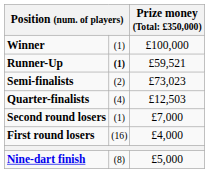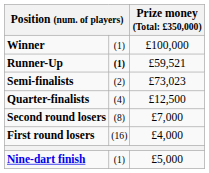Quarter-finalists | column 3: £12,503 -> £12,500
Second round losers | column 2: (1) -> (8)
Nine-dart finish | column 2: (8) -> (1)
